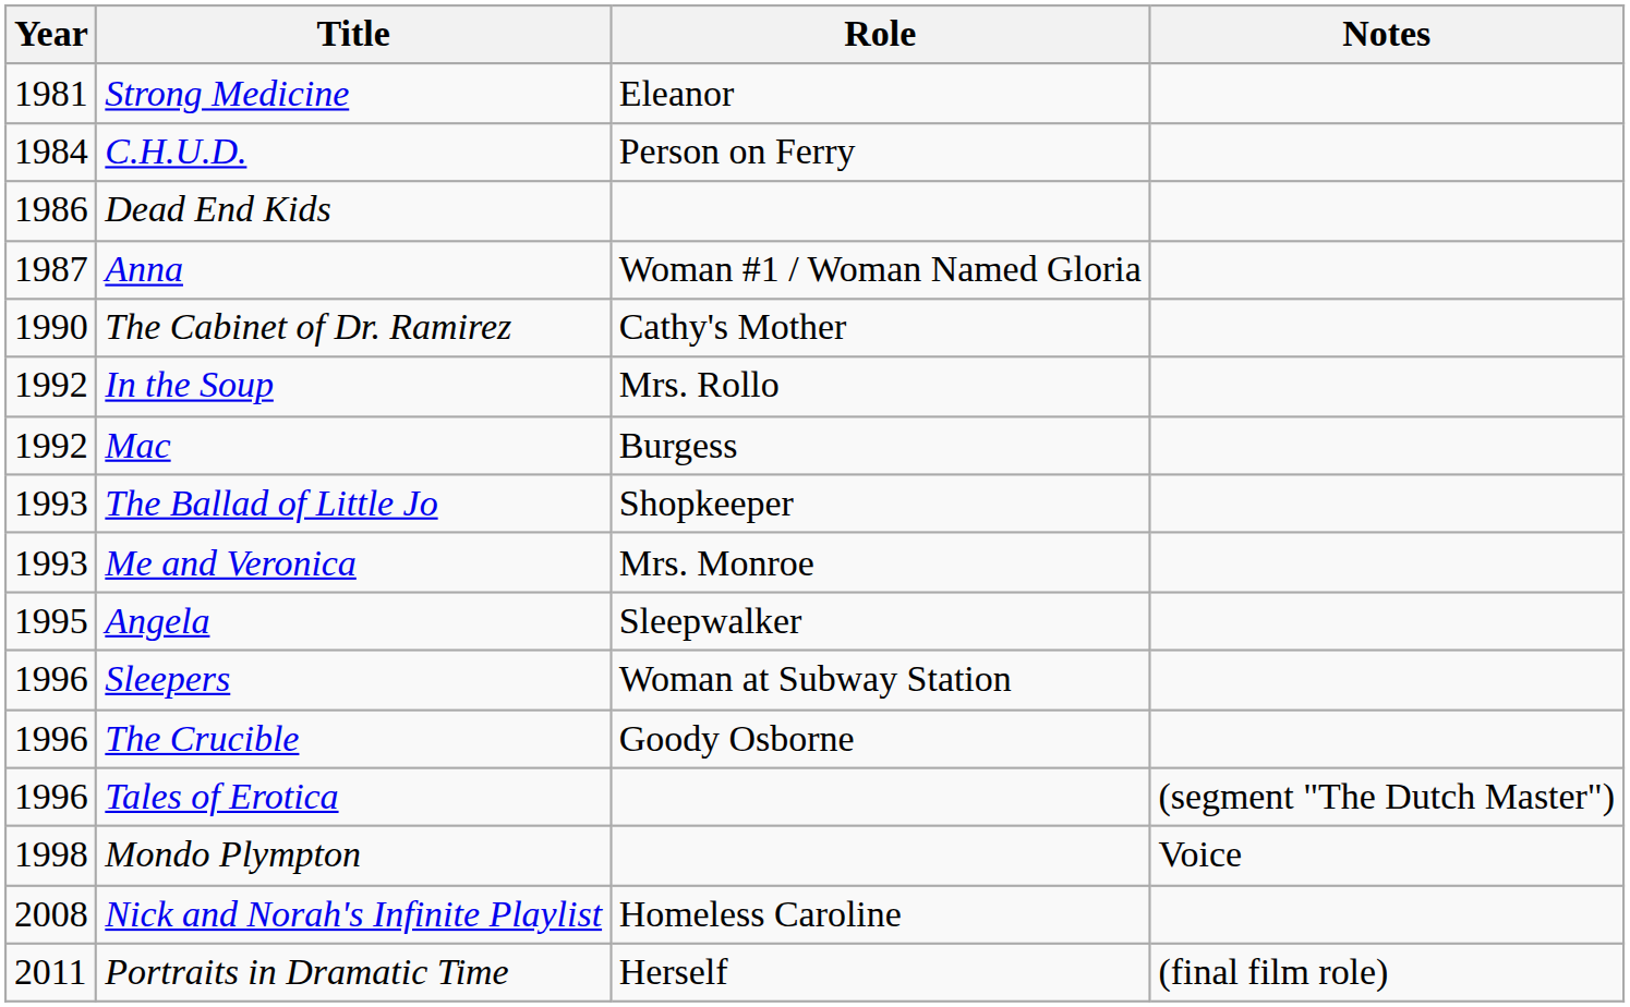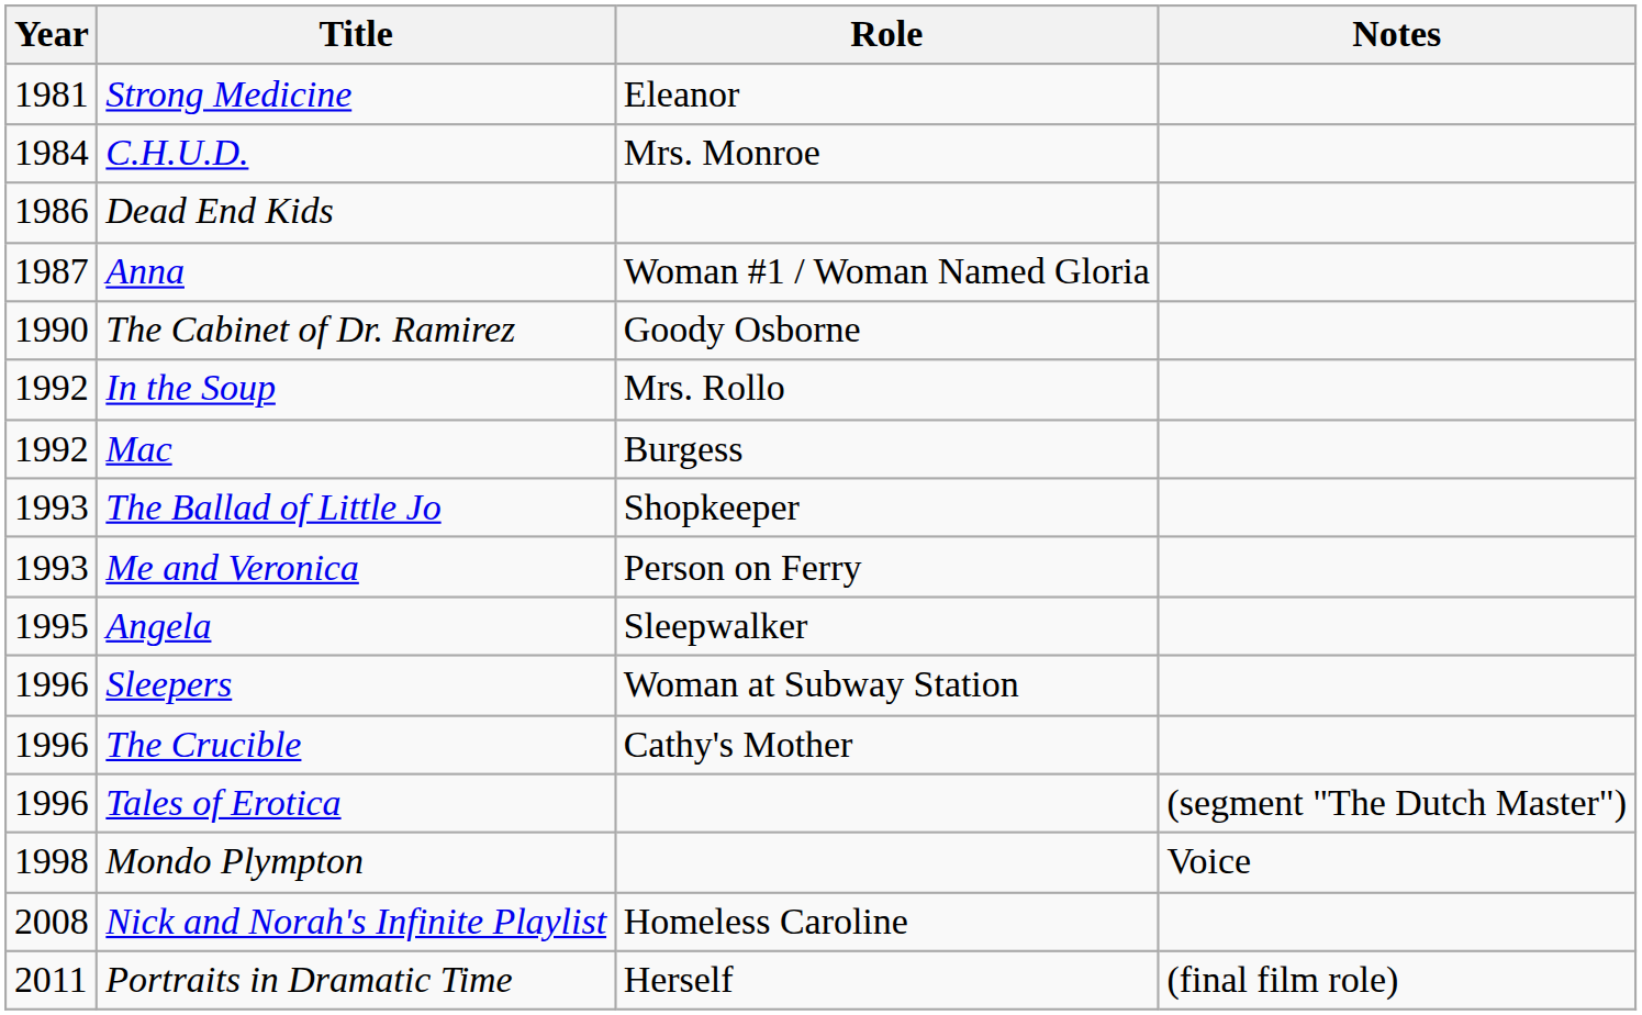C.H.U.D. | Role: Person on Ferry -> Mrs. Monroe
The Cabinet of Dr. Ramirez | Role: Cathy's Mother -> Goody Osborne
Me and Veronica | Role: Mrs. Monroe -> Person on Ferry
The Crucible | Role: Goody Osborne -> Cathy's Mother
